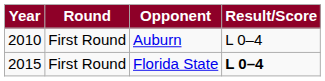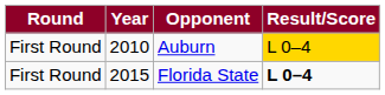columns swapped: Year <-> Round
Auburn | Result/Score: no background -> gold background
